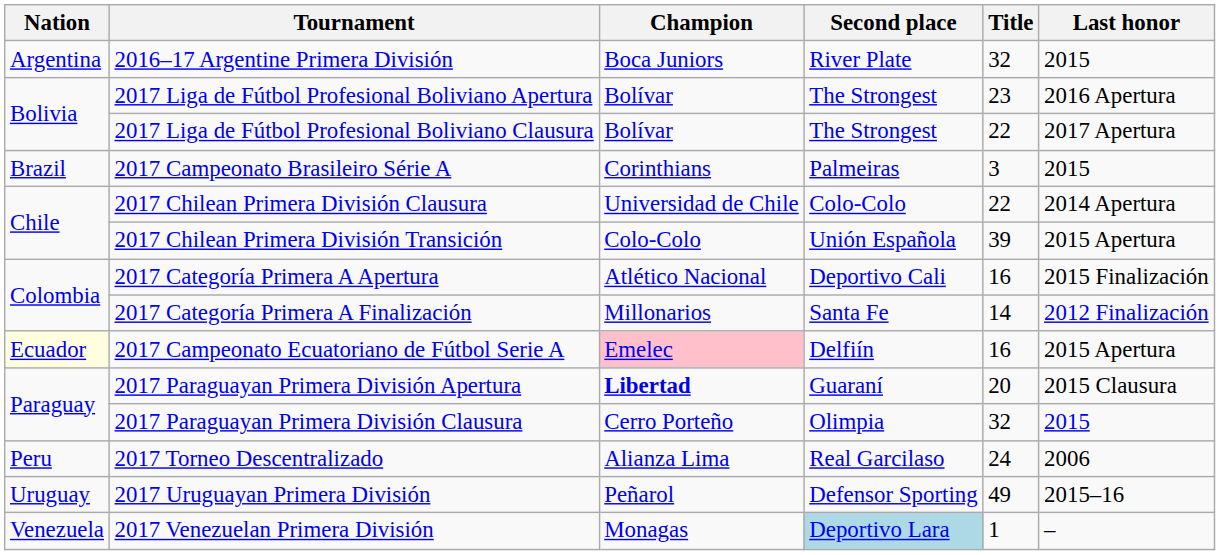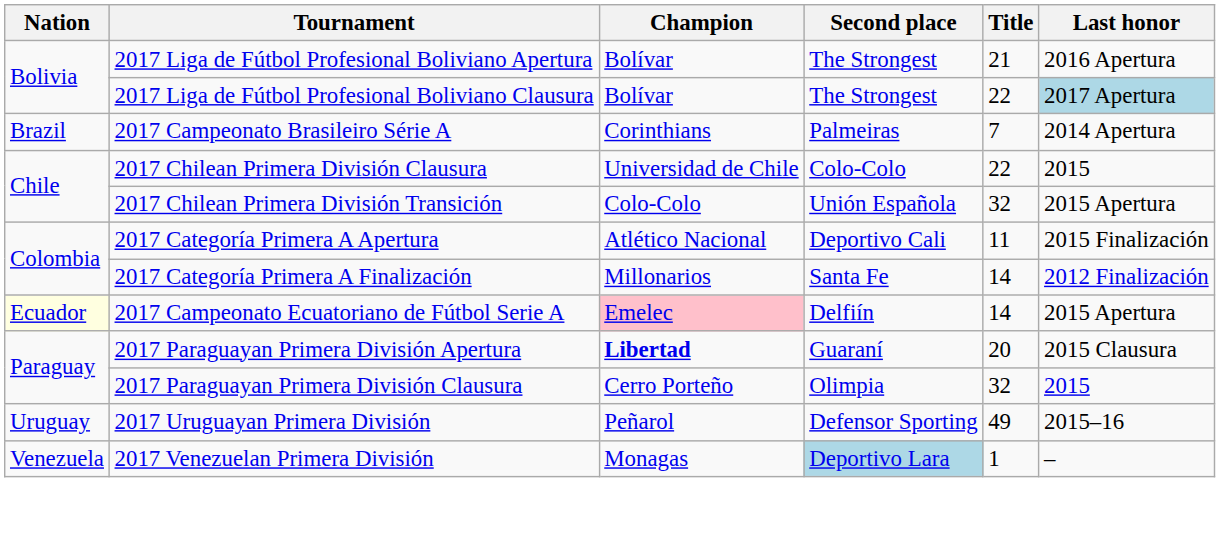- row: Argentina | 2016–17 Argentine Primera División | Boca Juniors | River Plate | 32 | 2015
2017 Liga de Fútbol Profesional Boliviano Apertura | Title: 23 -> 21
2017 Liga de Fútbol Profesional Boliviano Clausura | Last honor: no background -> lightblue background
2017 Campeonato Brasileiro Série A | Title: 3 -> 7
2017 Campeonato Brasileiro Série A | Last honor: 2015 -> 2014 Apertura
2017 Chilean Primera División Clausura | Last honor: 2014 Apertura -> 2015
2017 Chilean Primera División Transición | Title: 39 -> 32
2017 Categoría Primera A Apertura | Title: 16 -> 11
2017 Campeonato Ecuatoriano de Fútbol Serie A | Title: 16 -> 14
- row: Peru | 2017 Torneo Descentralizado | Alianza Lima | Real Garcilaso | 24 | 2006
